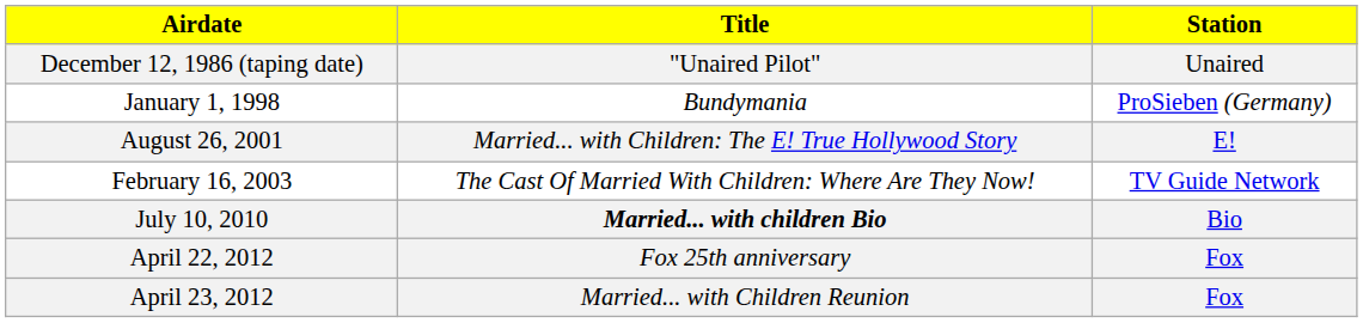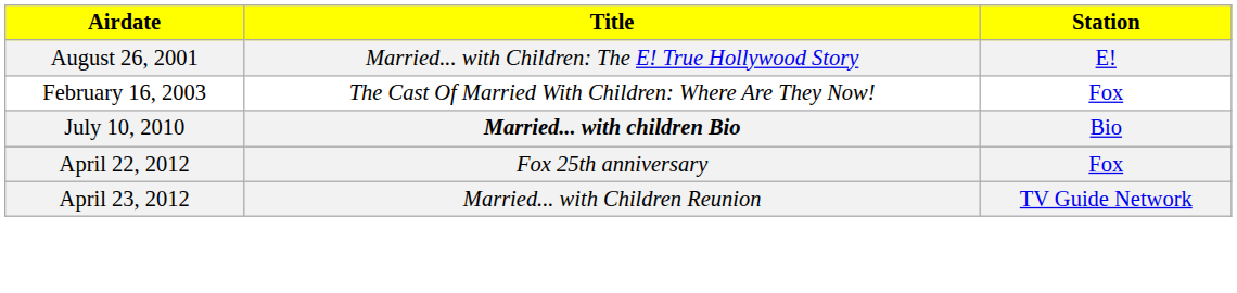- row: December 12, 1986 (taping date) | "Unaired Pilot" | Unaired
- row: January 1, 1998 | Bundymania | ProSieben (Germany)
February 16, 2003 | Station: TV Guide Network -> Fox
April 23, 2012 | Station: Fox -> TV Guide Network
